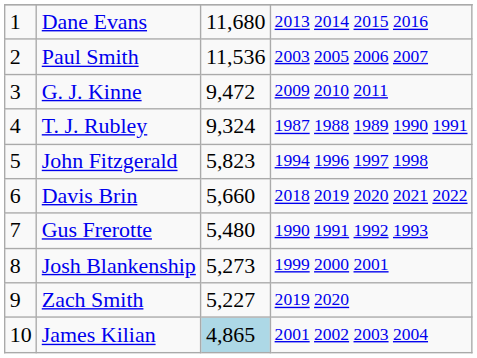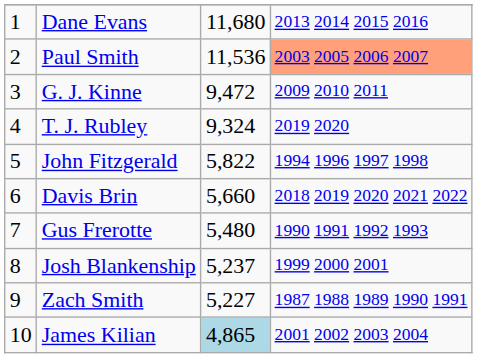Paul Smith | column 4: no background -> lightsalmon background
T. J. Rubley | column 4: 1987 1988 1989 1990 1991 -> 2019 2020
John Fitzgerald | column 3: 5,823 -> 5,822
Josh Blankenship | column 3: 5,273 -> 5,237
Zach Smith | column 4: 2019 2020 -> 1987 1988 1989 1990 1991
